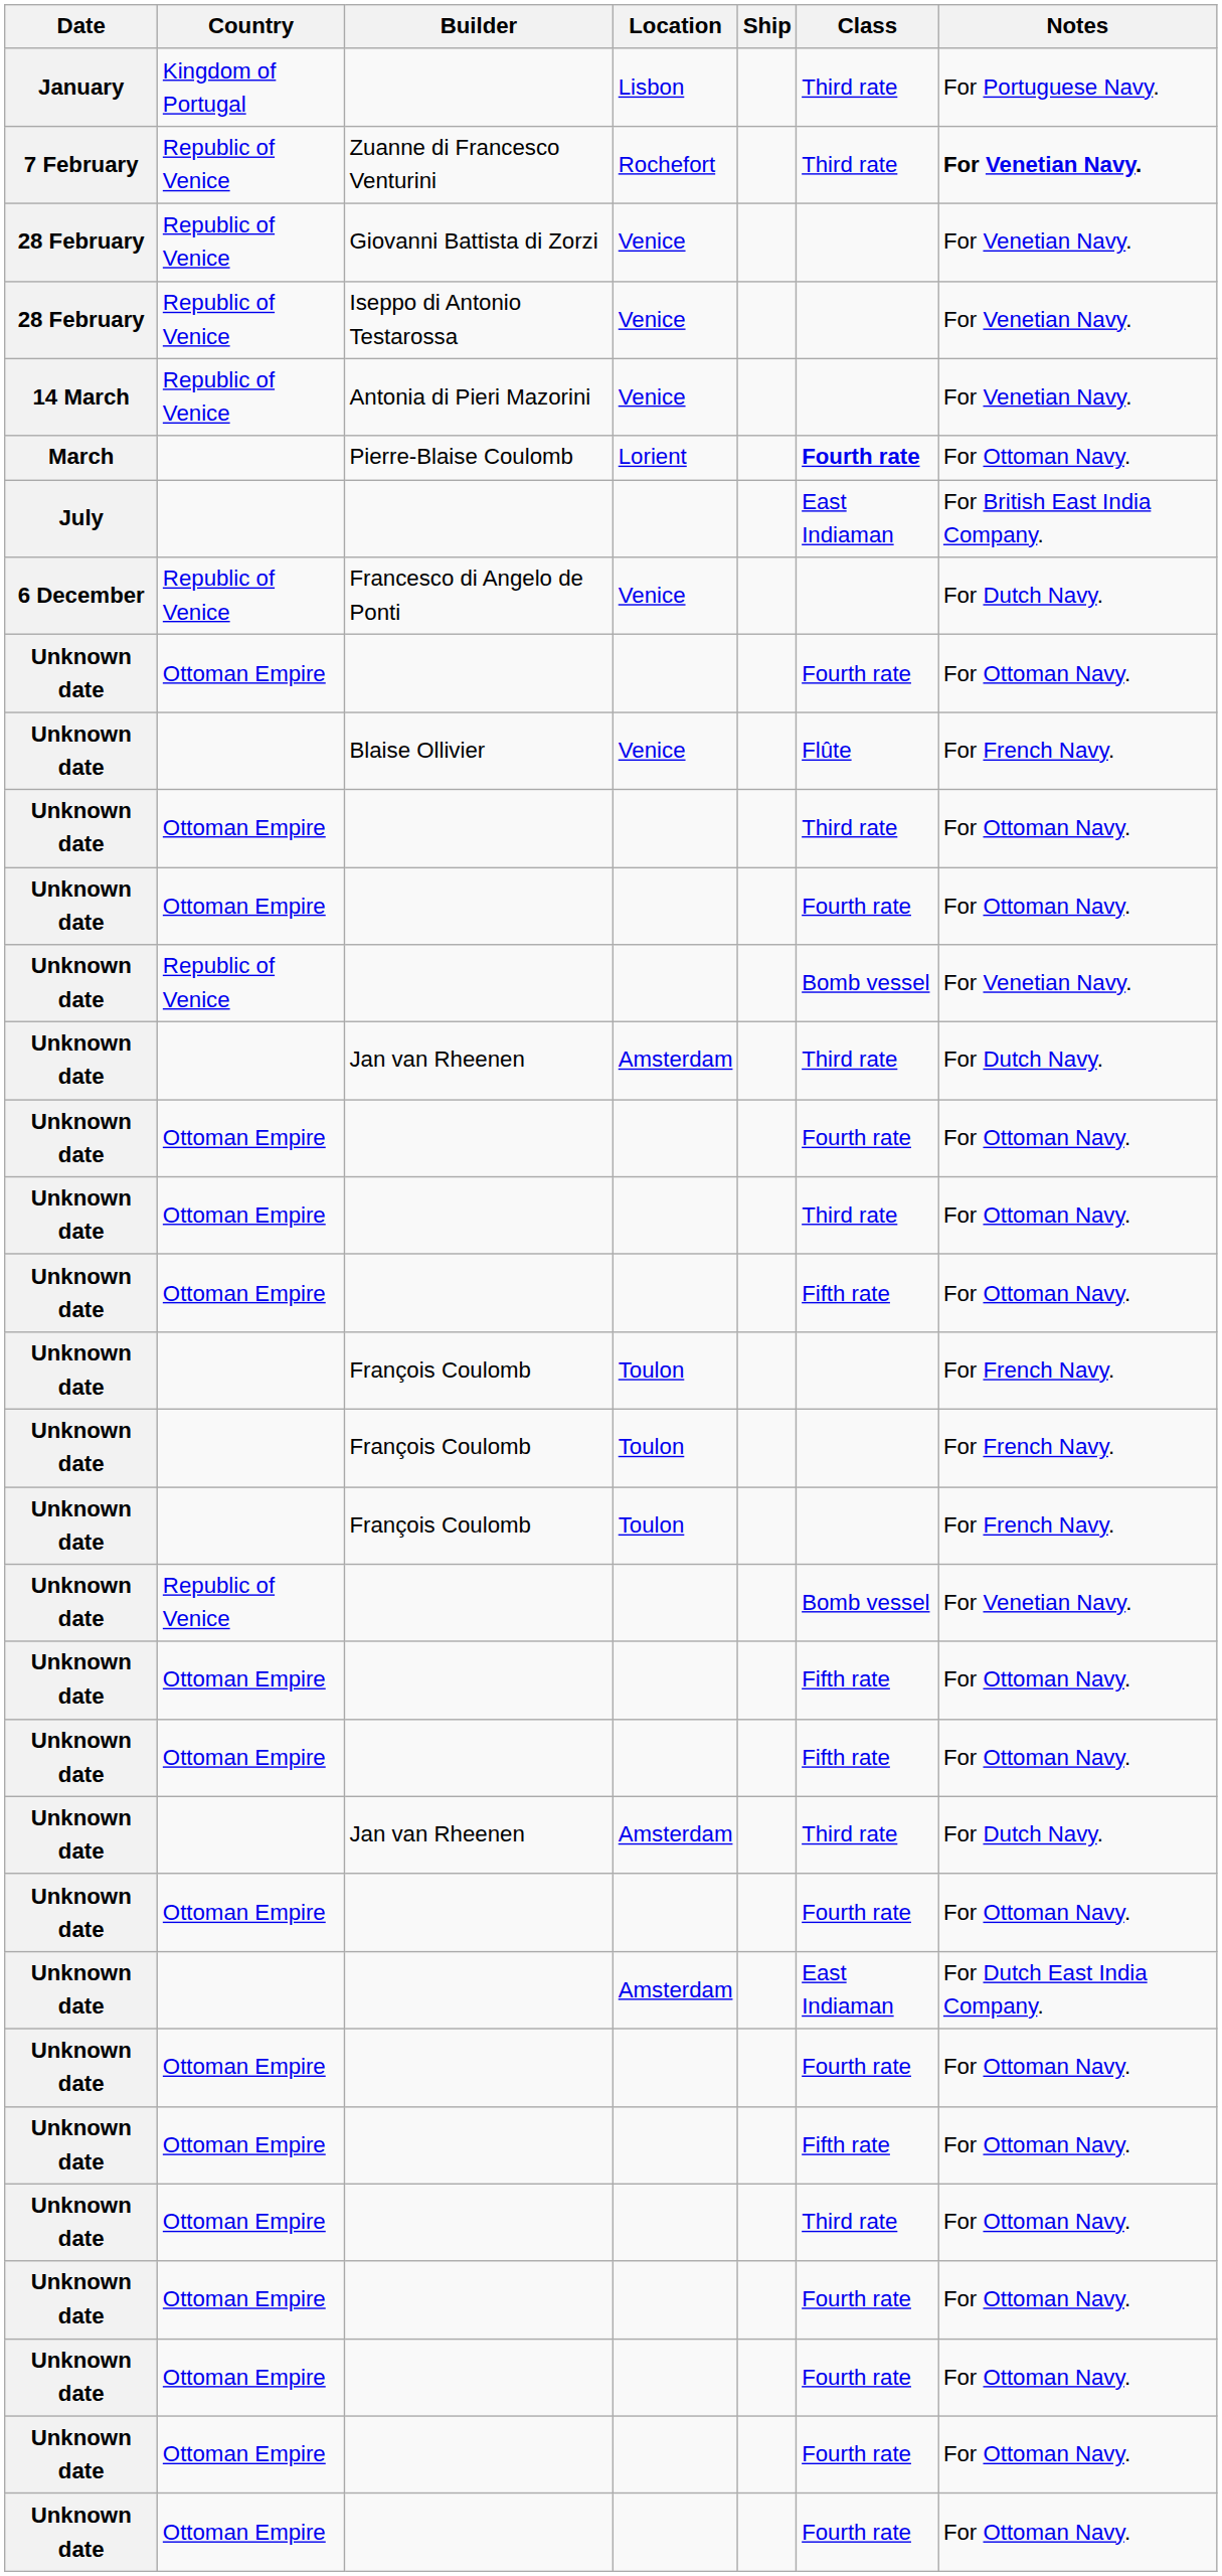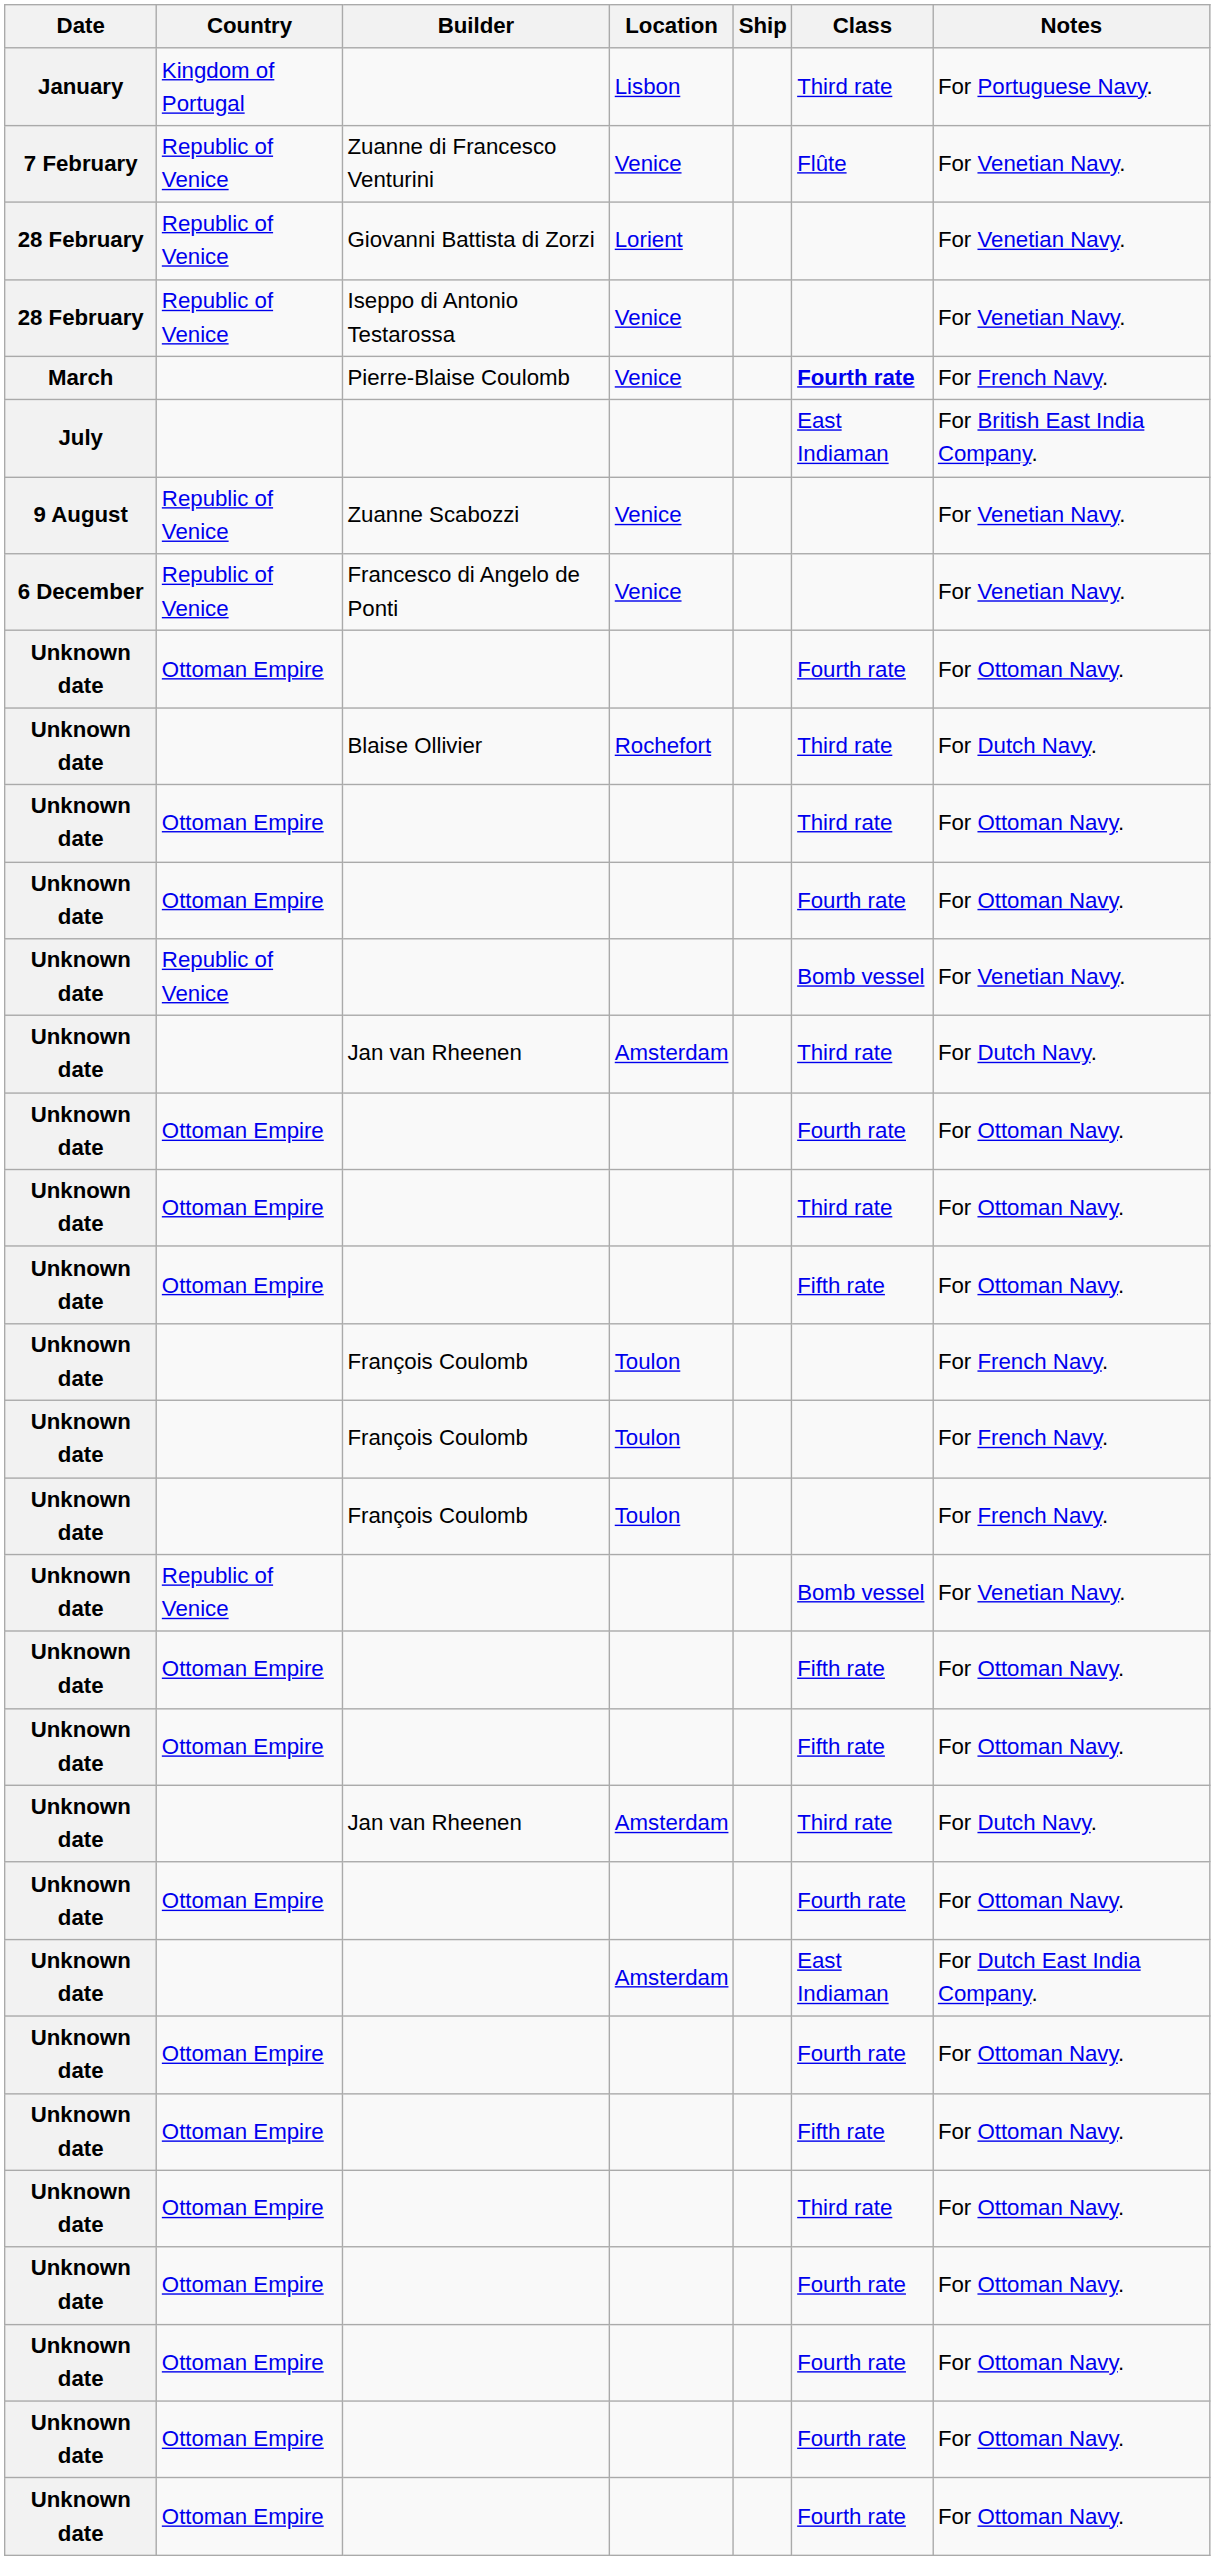Zuanne di Francesco Venturini | Location: Rochefort -> Venice
Zuanne di Francesco Venturini | Class: Third rate -> Flûte
Zuanne di Francesco Venturini | Notes: bold -> normal
Giovanni Battista di Zorzi | Location: Venice -> Lorient
- row: 14 March | Republic of Venice | Antonia di Pieri Mazorini | Venice | For Venetian Navy.
Pierre-Blaise Coulomb | Location: Lorient -> Venice
Pierre-Blaise Coulomb | Notes: For Ottoman Navy. -> For French Navy.
+ row: 9 August | Republic of Venice | Zuanne Scabozzi | Venice | For Venetian Navy.
Francesco di Angelo de Ponti | Notes: For Dutch Navy. -> For Venetian Navy.
Blaise Ollivier | Location: Venice -> Rochefort
Blaise Ollivier | Class: Flûte -> Third rate
Blaise Ollivier | Notes: For French Navy. -> For Dutch Navy.
